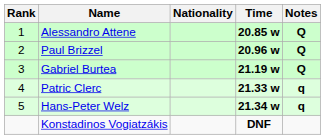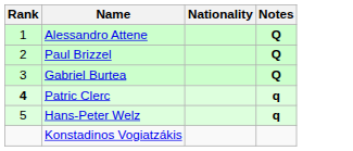- column: Time | 20.85 w | 20.96 w | 21.19 w | 21.33 w | 21.34 w | DNF
Patric Clerc | Rank: normal -> bold
